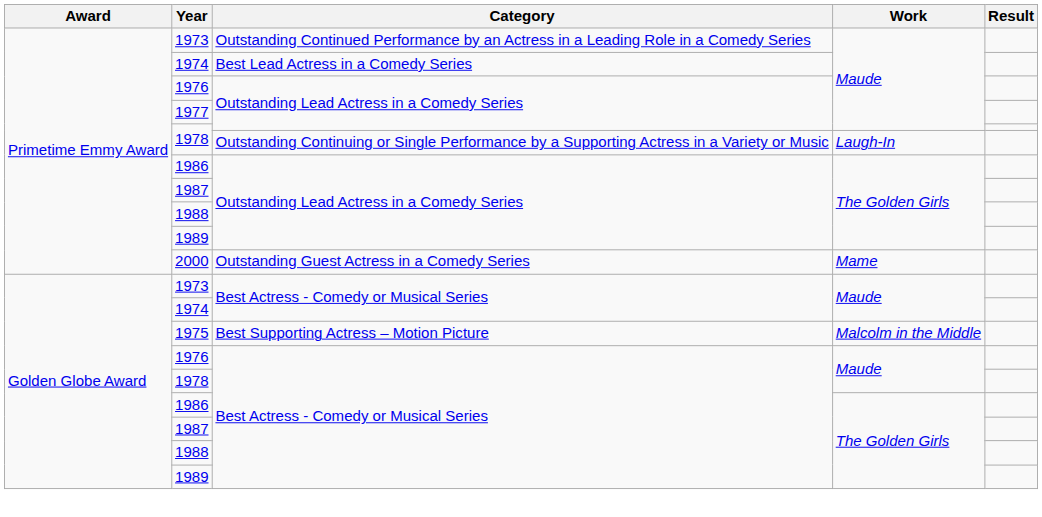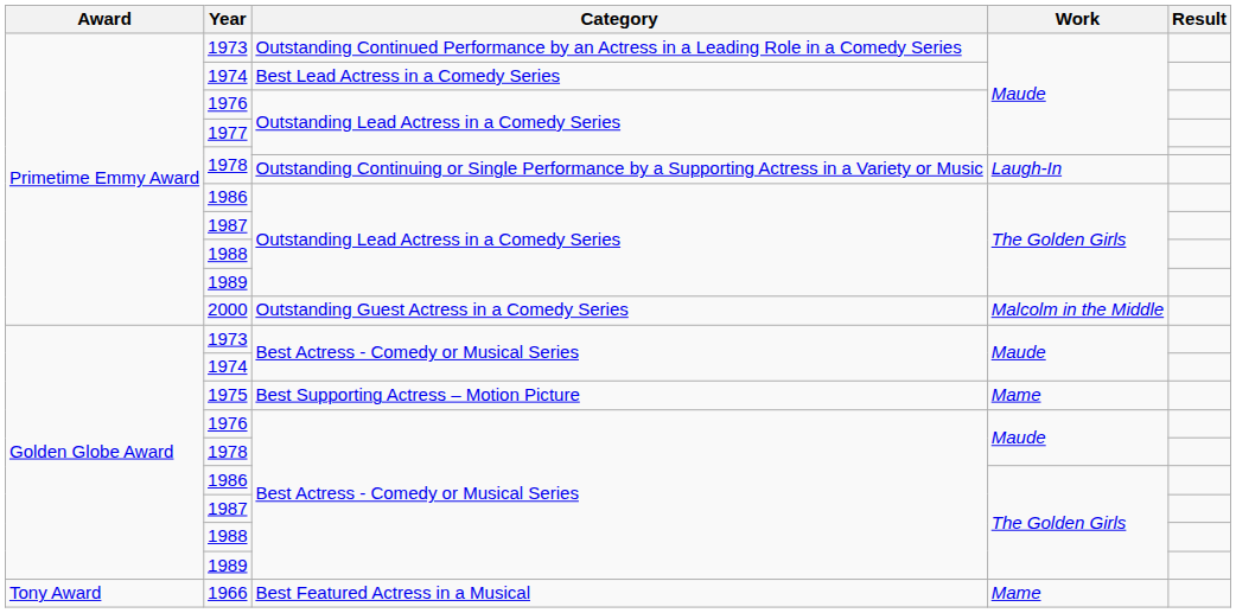2000 | Work: Mame -> Malcolm in the Middle
1975 | Work: Malcolm in the Middle -> Mame
+ row: Tony Award | 1966 | Best Featured Actress in a Musical | Mame
